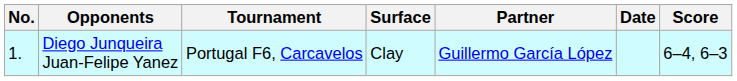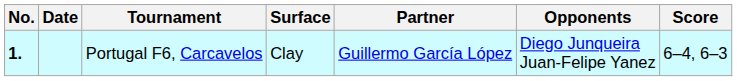columns swapped: Date <-> Opponents
Portugal F6, Carcavelos | No.: normal -> bold
